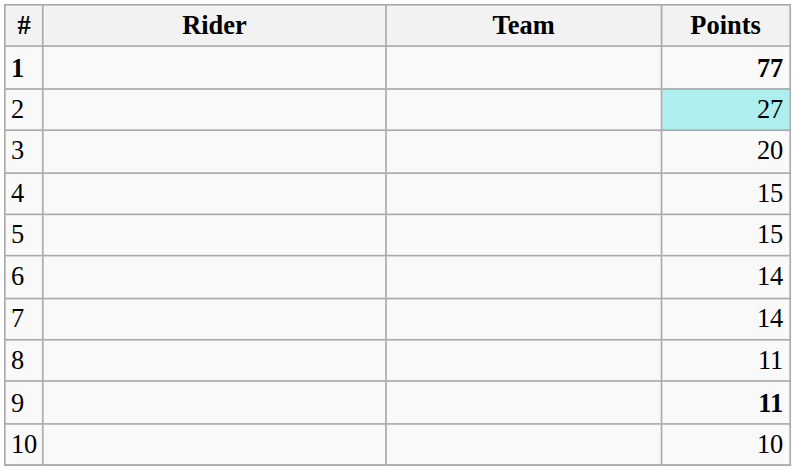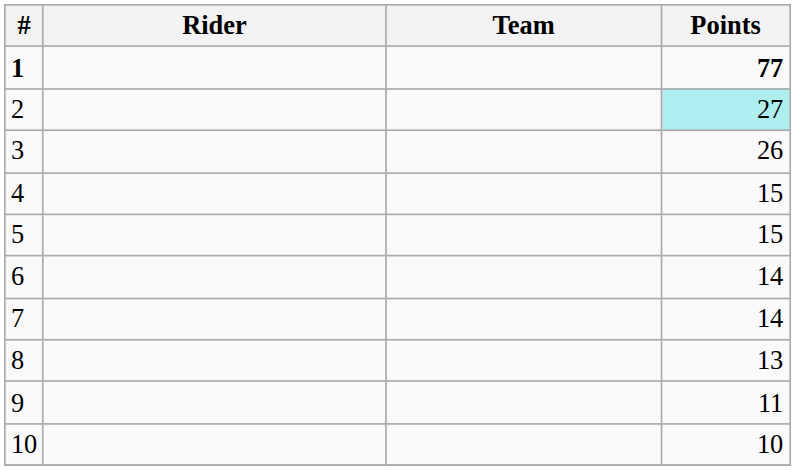3 | Points: 20 -> 26
8 | Points: 11 -> 13
9 | Points: bold -> normal
